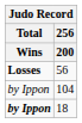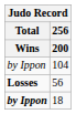rows swapped: 104 <-> 56
